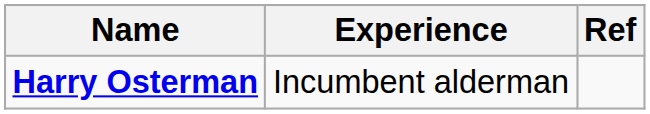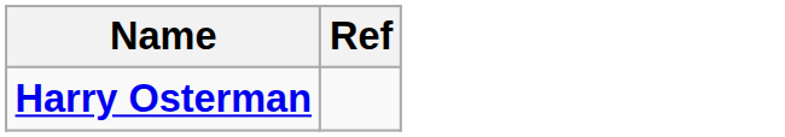- column: Experience | Incumbent alderman
